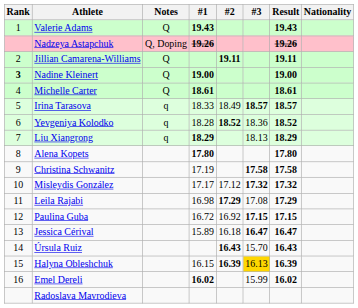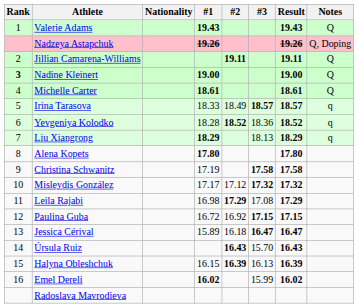columns swapped: Nationality <-> Notes
Halyna Obleshchuk | #3: gold background -> no background
